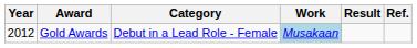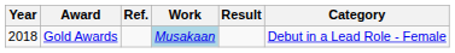columns swapped: Category <-> Ref.
Gold Awards | Year: 2012 -> 2018
